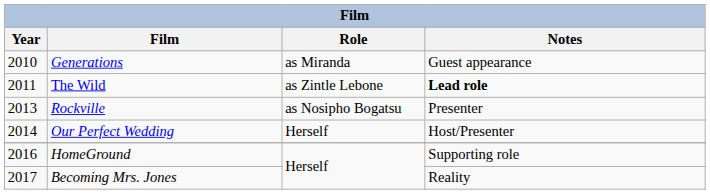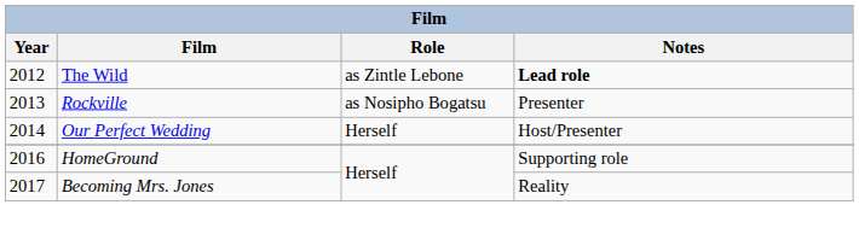- row: 2010 | Generations | as Miranda | Guest appearance
The Wild | Year: 2011 -> 2012
